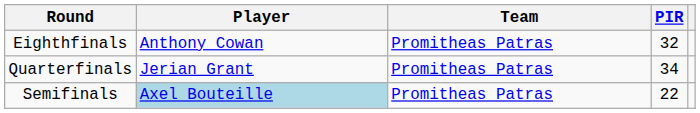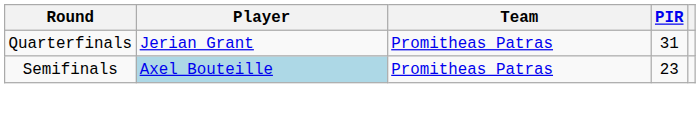- row: Eighthfinals | Anthony Cowan | Promitheas Patras | 32
Quarterfinals | PIR: 34 -> 31
Semifinals | PIR: 22 -> 23
